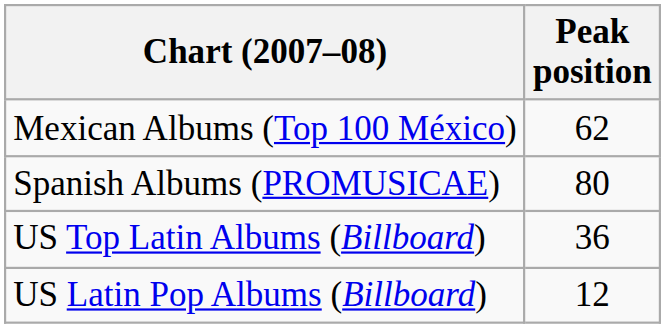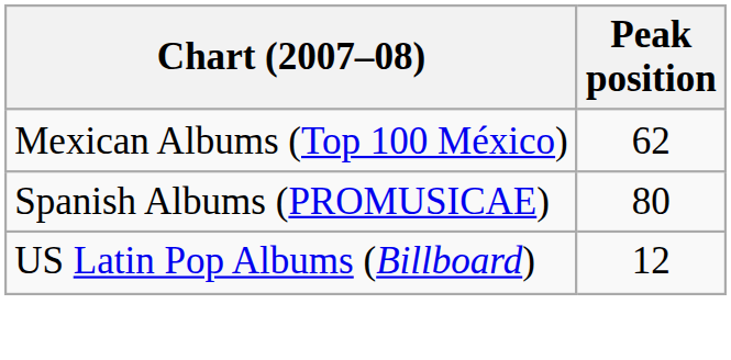- row: US Top Latin Albums (Billboard) | 36
